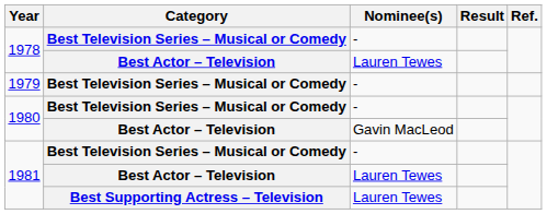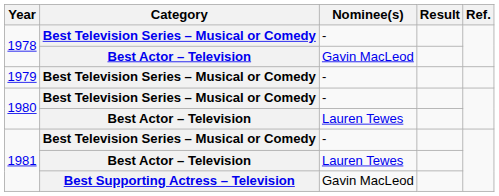1978 / Best Actor – Television | Nominee(s): Lauren Tewes -> Gavin MacLeod
1980 / Best Actor – Television | Nominee(s): Gavin MacLeod -> Lauren Tewes
1981 / Best Supporting Actress – Television | Nominee(s): Lauren Tewes -> Gavin MacLeod
